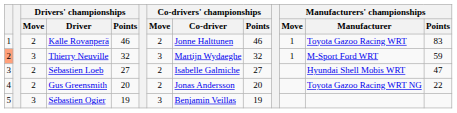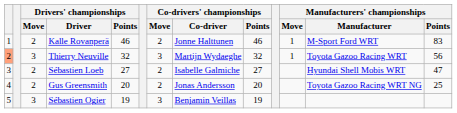Kalle Rovanperä | Manufacturers' championships / Manufacturer: Toyota Gazoo Racing WRT -> M-Sport Ford WRT
Thierry Neuville | Manufacturers' championships / Manufacturer: M-Sport Ford WRT -> Toyota Gazoo Racing WRT
Thierry Neuville | Manufacturers' championships / Points: 59 -> 56
Gus Greensmith | Manufacturers' championships / Points: 22 -> 25
